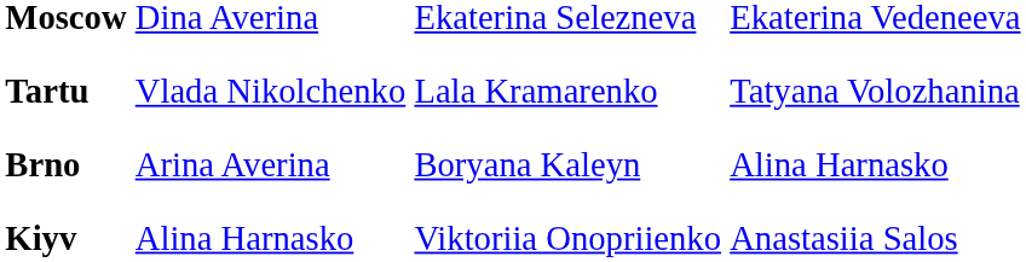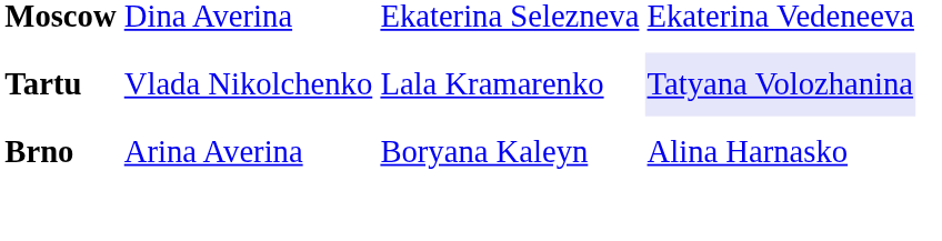Tartu | column 4: no background -> lavender background
- row: Kiyv | Alina Harnasko | Viktoriia Onopriienko | Anastasiia Salos
